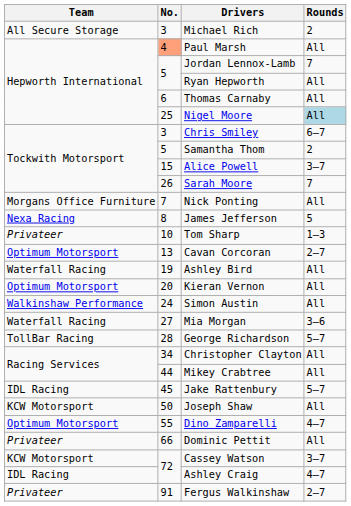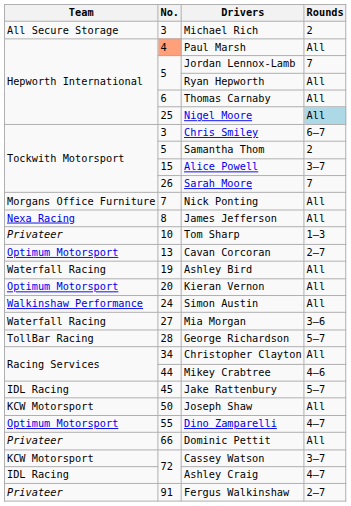James Jefferson | Rounds: 5 -> All
Mikey Crabtree | Rounds: All -> 4–6
